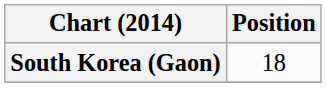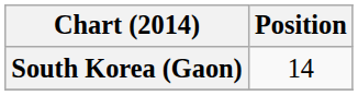South Korea (Gaon) | Position: 18 -> 14
